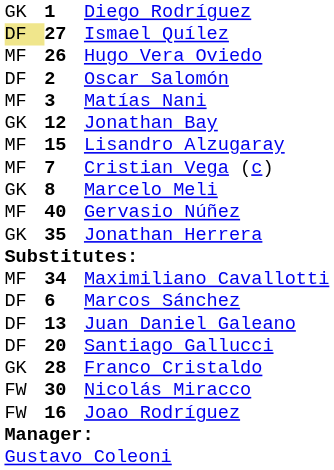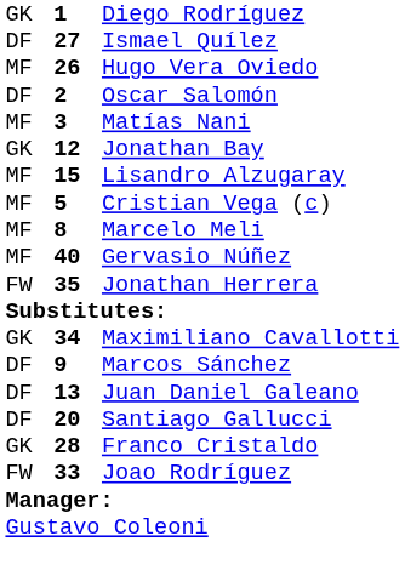Ismael Quílez | column 1: khaki background -> no background
Cristian Vega (c) | column 2: 7 -> 5
Marcelo Meli | column 1: GK -> MF
Jonathan Herrera | column 1: GK -> FW
Maximiliano Cavallotti | column 1: MF -> GK
Marcos Sánchez | column 2: 6 -> 9
- row: FW | 30 | Nicolás Miracco
Joao Rodríguez | column 2: 16 -> 33
